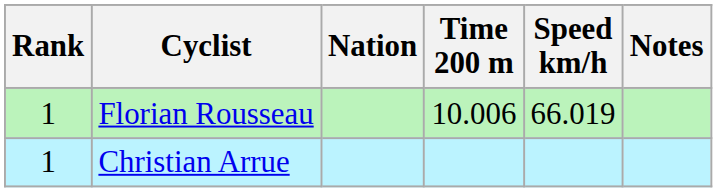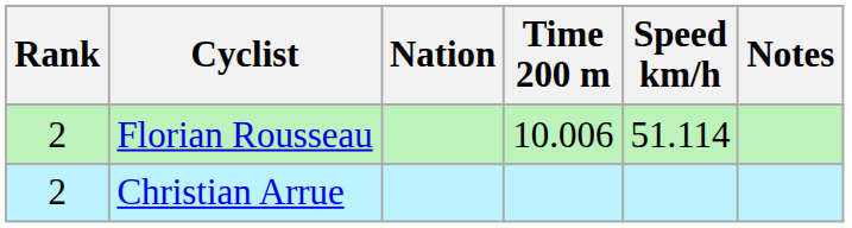Florian Rousseau | Rank: 1 -> 2
Florian Rousseau | Speed km/h: 66.019 -> 51.114
Christian Arrue | Rank: 1 -> 2
